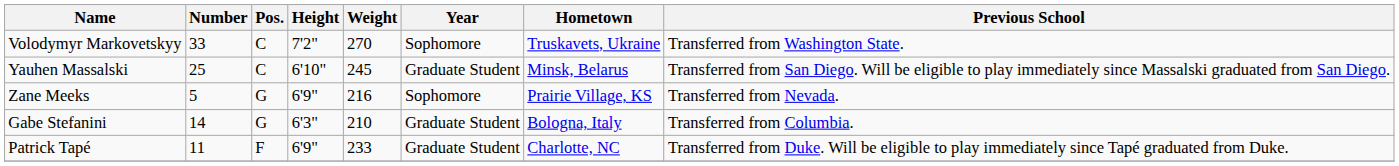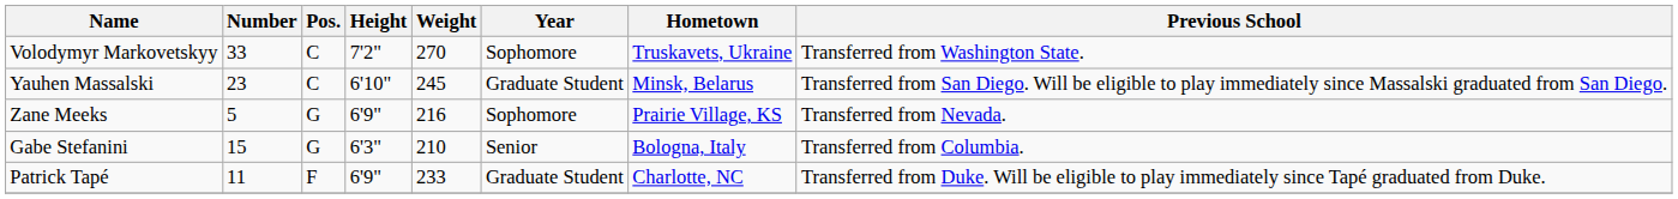Yauhen Massalski | Number: 25 -> 23
Gabe Stefanini | Number: 14 -> 15
Gabe Stefanini | Year: Graduate Student -> Senior
